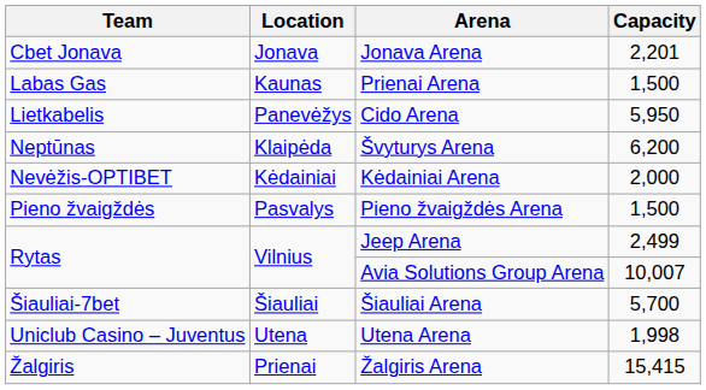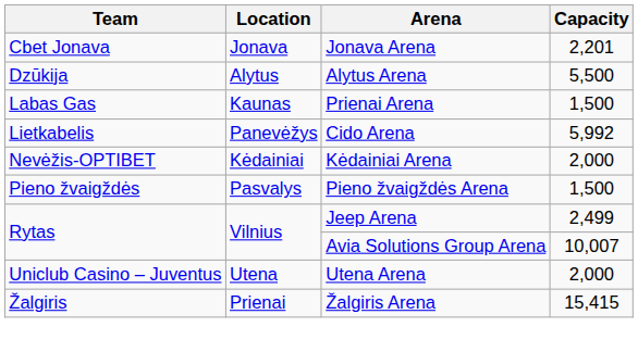+ row: Dzūkija | Alytus | Alytus Arena | 5,500
Cido Arena | Capacity: 5,950 -> 5,992
- row: Neptūnas | Klaipėda | Švyturys Arena | 6,200
- row: Šiauliai-7bet | Šiauliai | Šiauliai Arena | 5,700
Utena Arena | Capacity: 1,998 -> 2,000
